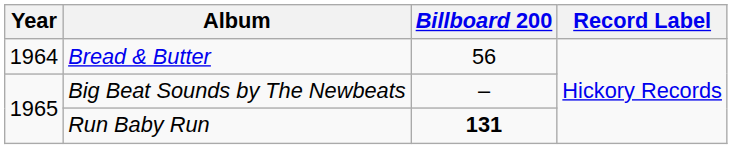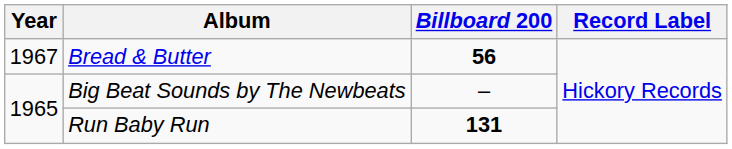Bread & Butter | Year: 1964 -> 1967
Bread & Butter | Billboard 200: normal -> bold
